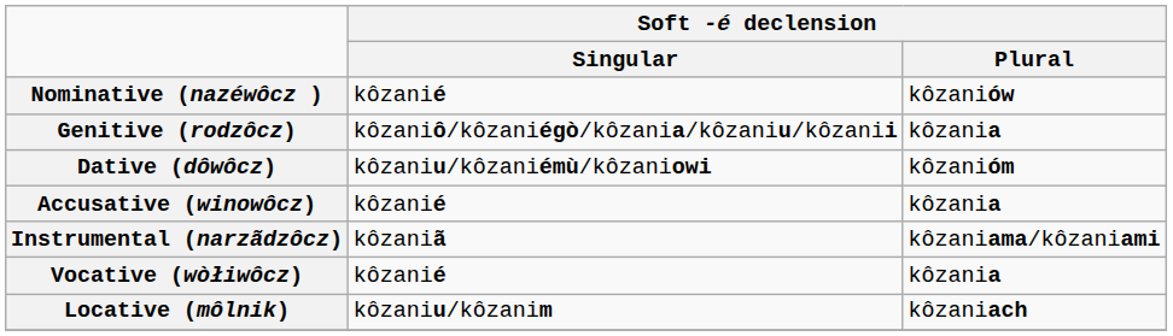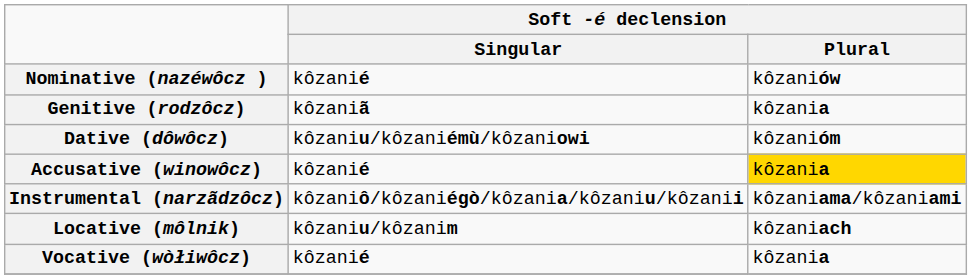Genitive (rodzôcz) | Soft -é declension / Singular: kôzaniô/kôzaniégò/kôzania/kôzaniu/kôzanii -> kôzaniã
Accusative (winowôcz) | Soft -é declension / Plural: no background -> gold background
Instrumental (narzãdzôcz) | Soft -é declension / Singular: kôzaniã -> kôzaniô/kôzaniégò/kôzania/kôzaniu/kôzanii
rows swapped: Locative (môlnik) <-> Vocative (wòłiwôcz)
